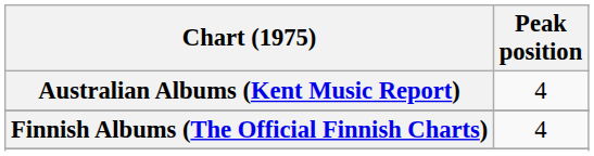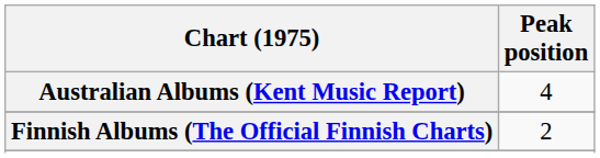Finnish Albums (The Official Finnish Charts) | Peak position: 4 -> 2
